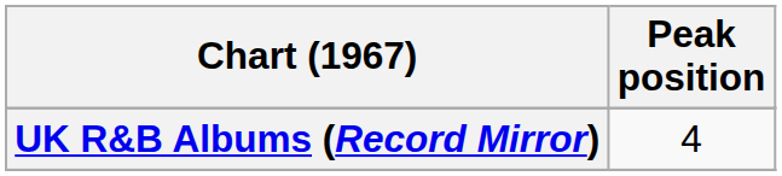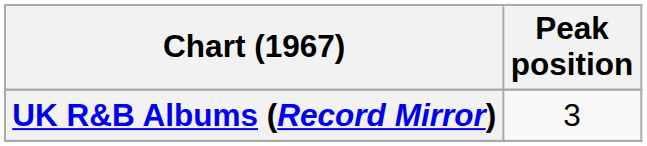UK R&B Albums (Record Mirror) | Peak position: 4 -> 3
